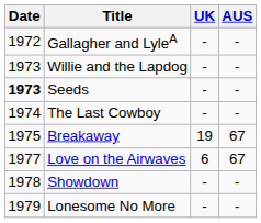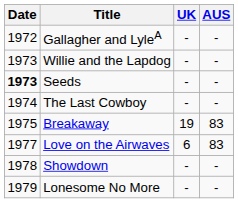Breakaway | AUS: 67 -> 83
Love on the Airwaves | AUS: 67 -> 83
